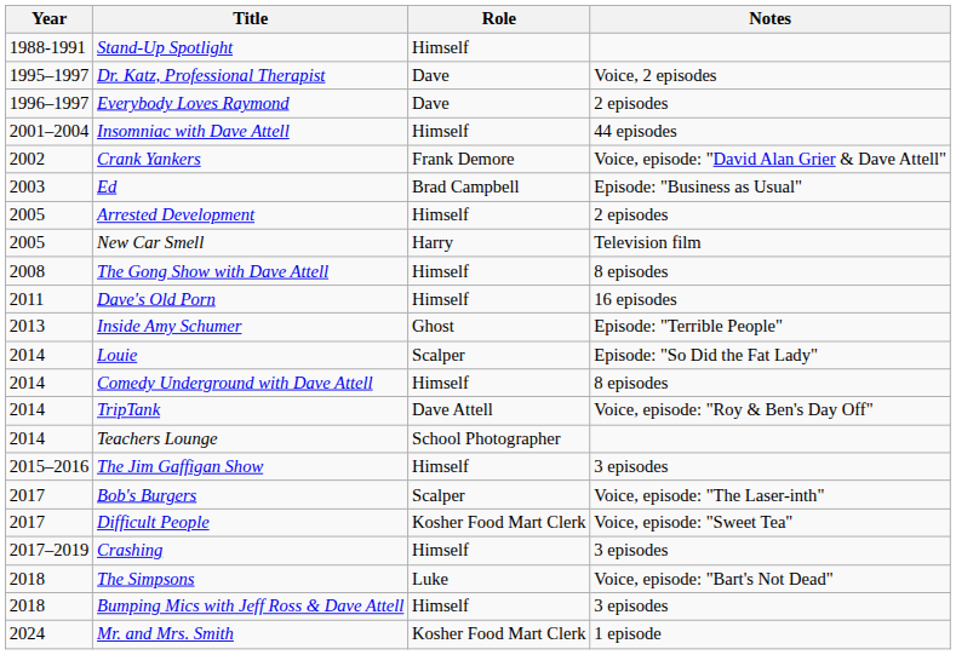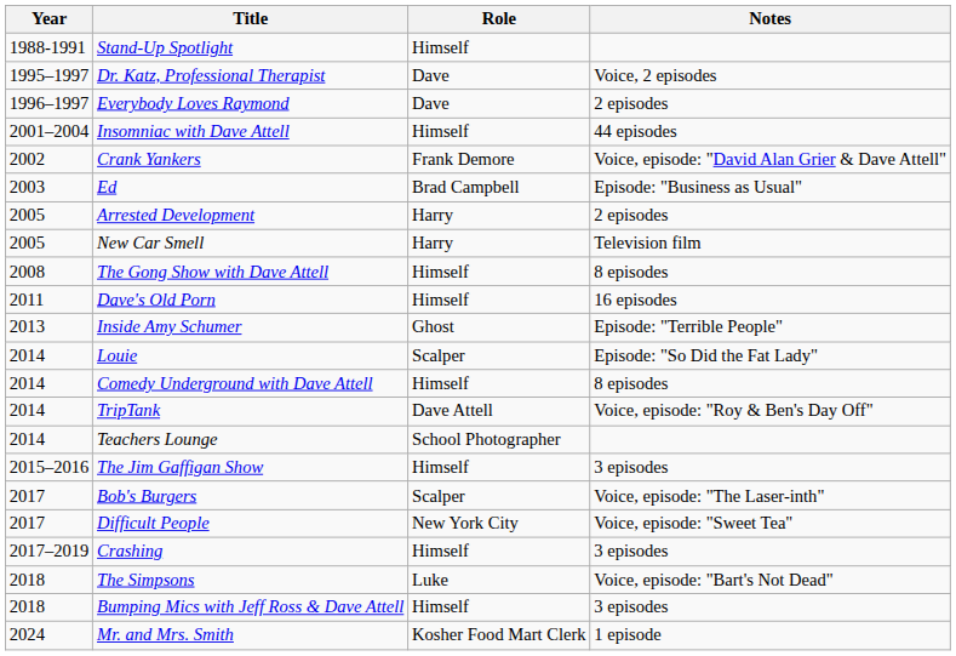Arrested Development | Role: Himself -> Harry
Difficult People | Role: Kosher Food Mart Clerk -> New York City
